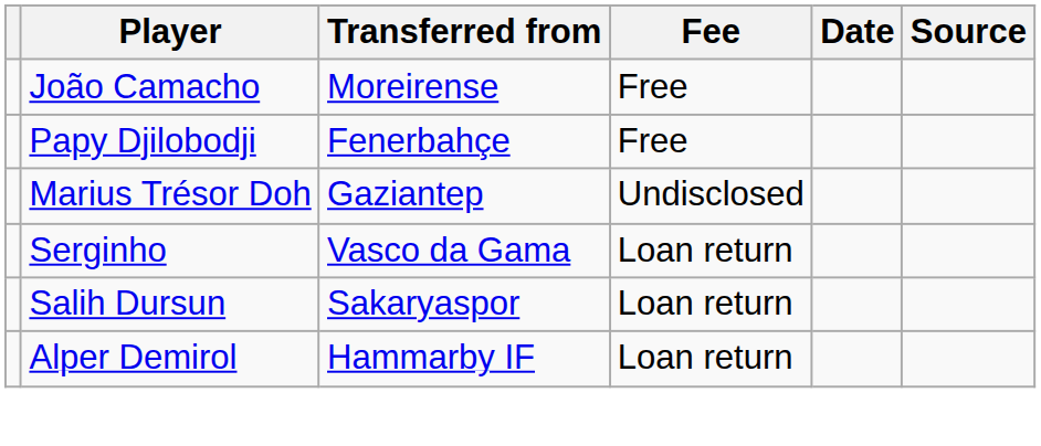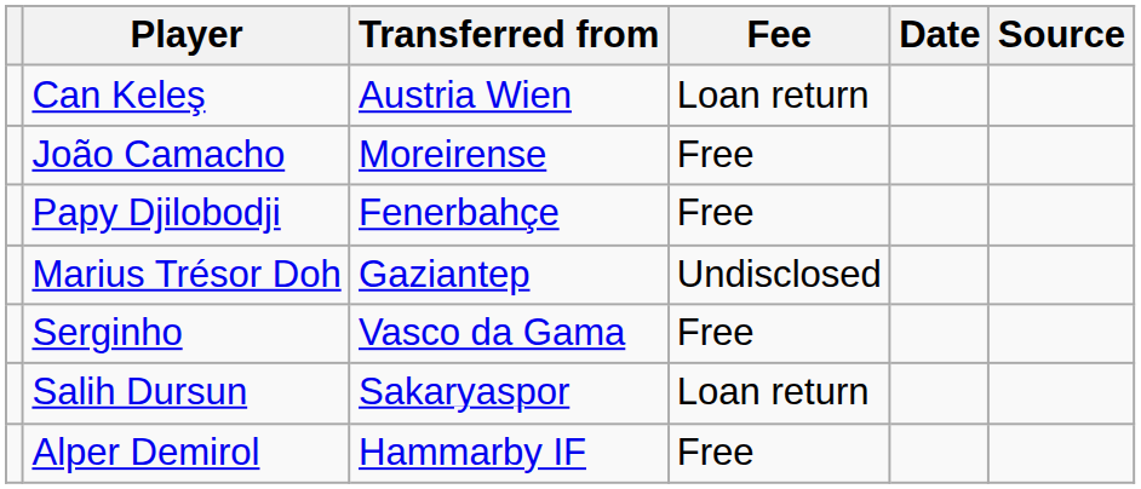+ row: Can Keleş | Austria Wien | Loan return
Serginho | Fee: Loan return -> Free
Alper Demirol | Fee: Loan return -> Free
